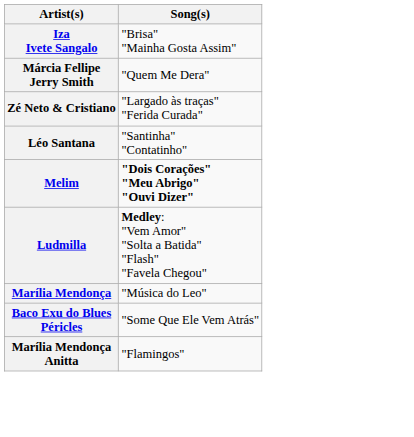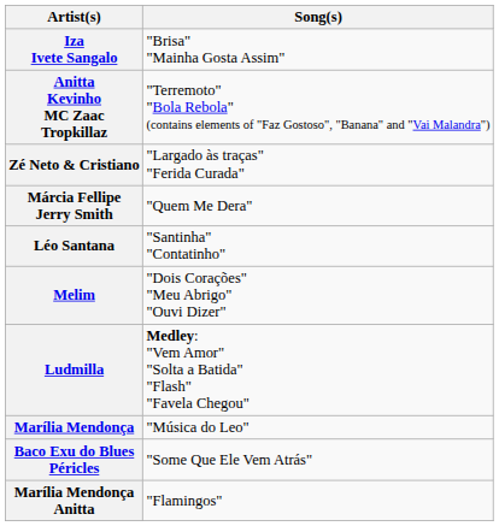+ row: Anitta Kevinho MC Zaac Tropkillaz | "Terremoto" "Bola Rebola" (contains elements of "Faz Gostoso", "Banana" and "Vai Malandra")
rows swapped: Márcia Fellipe Jerry Smith <-> Zé Neto & Cristiano
Melim | Song(s): bold -> normal
